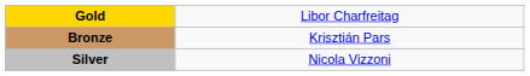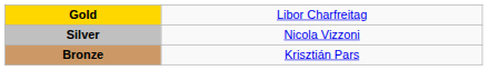rows swapped: Silver <-> Bronze
